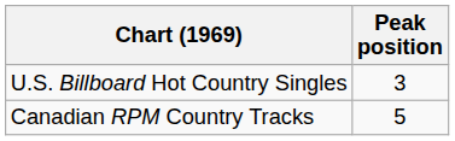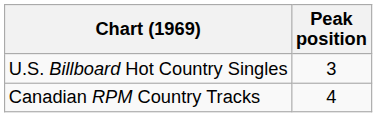Canadian RPM Country Tracks | Peak position: 5 -> 4
